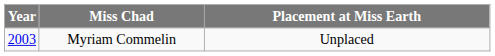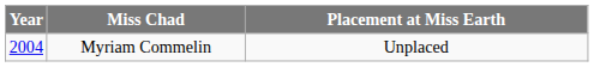Myriam Commelin | Year: 2003 -> 2004
